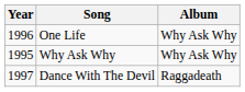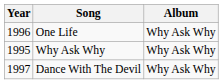Dance With The Devil | Album: Raggadeath -> Why Ask Why
